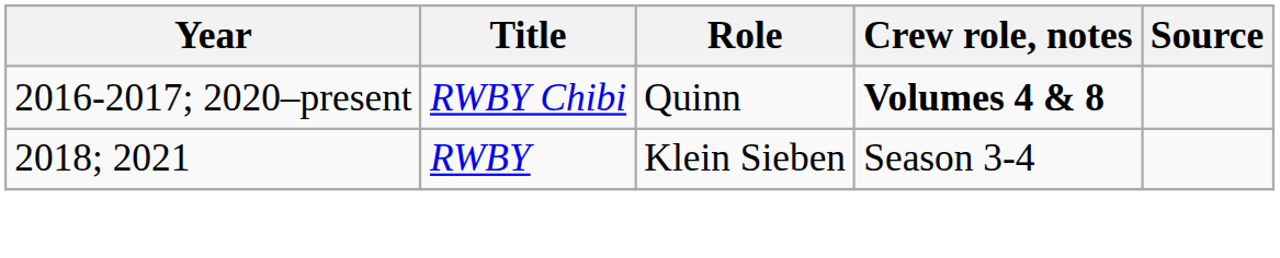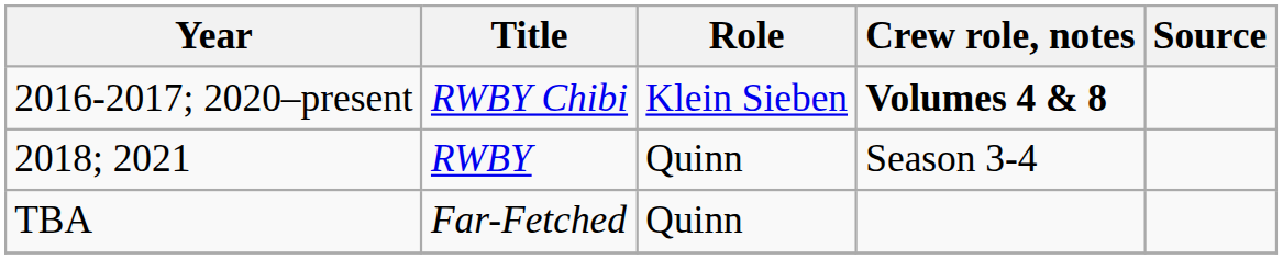2016-2017; 2020–present | Role: Quinn -> Klein Sieben
2018; 2021 | Role: Klein Sieben -> Quinn
+ row: TBA | Far-Fetched | Quinn
